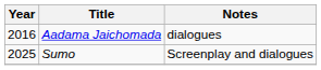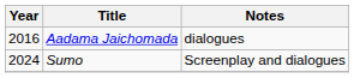Sumo | Year: 2025 -> 2024
